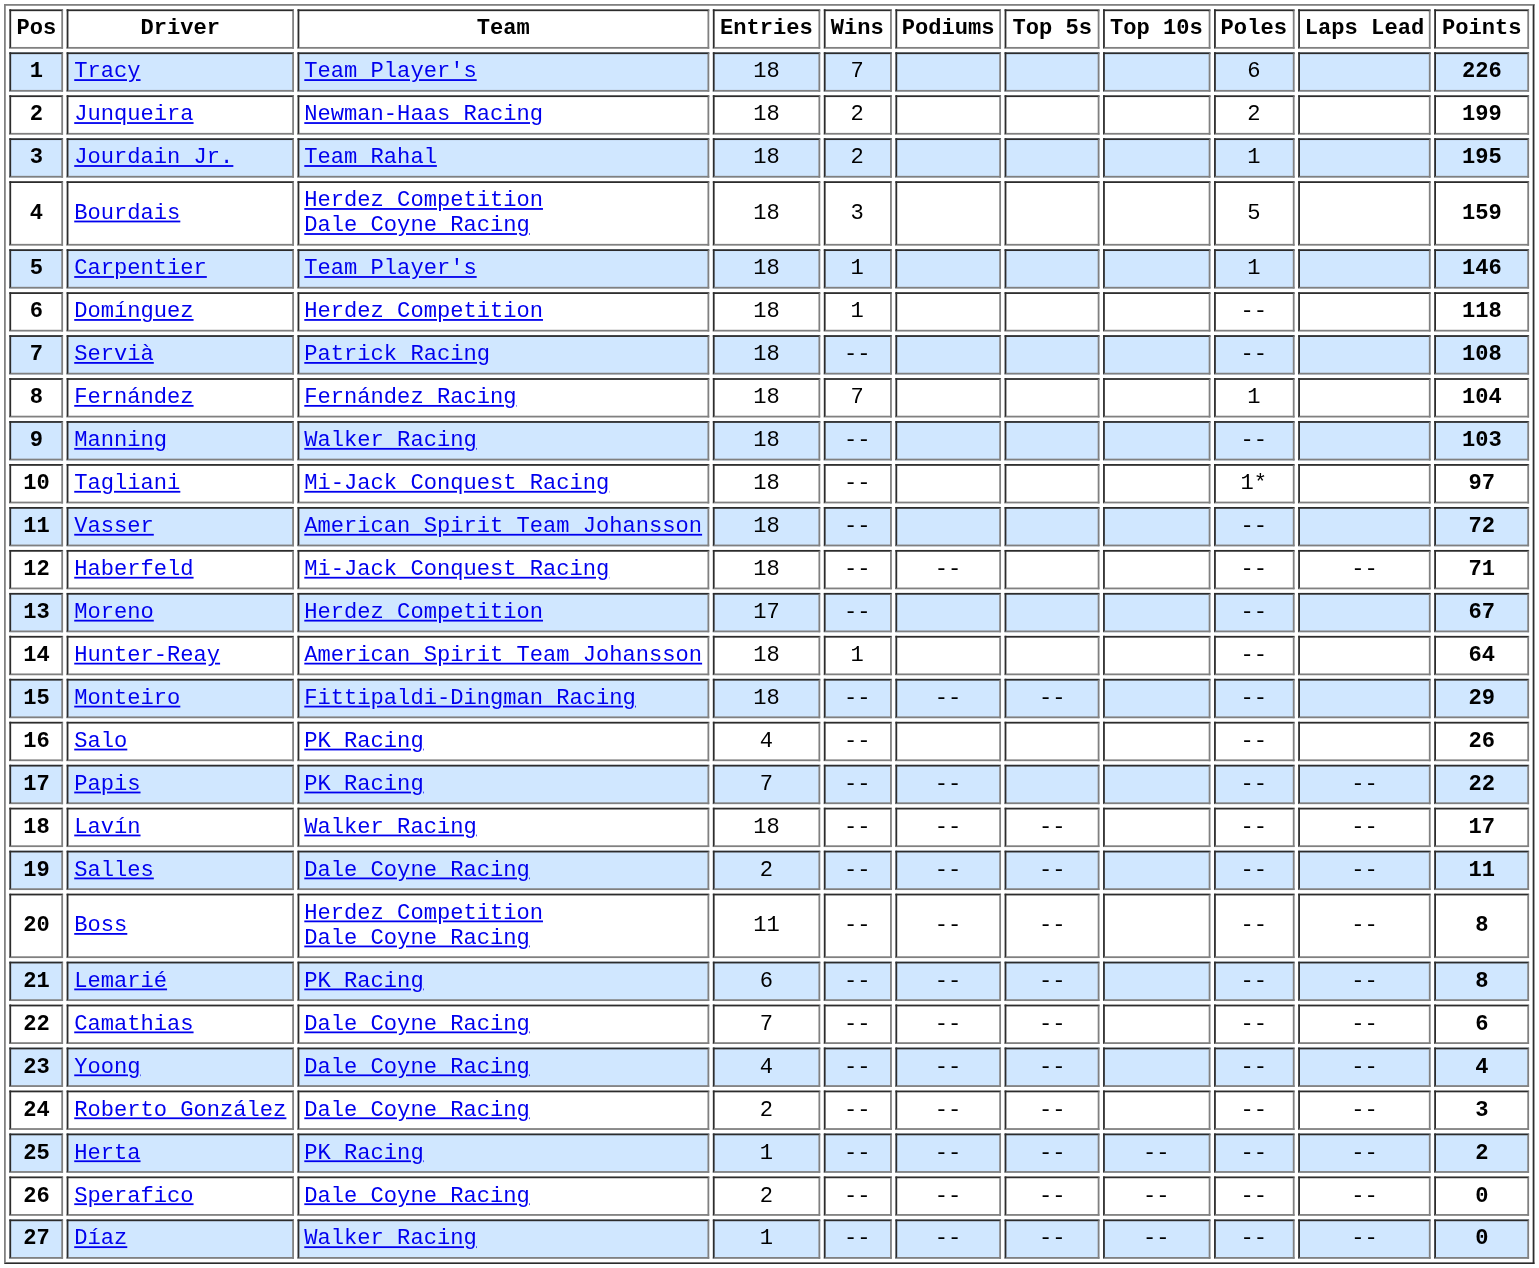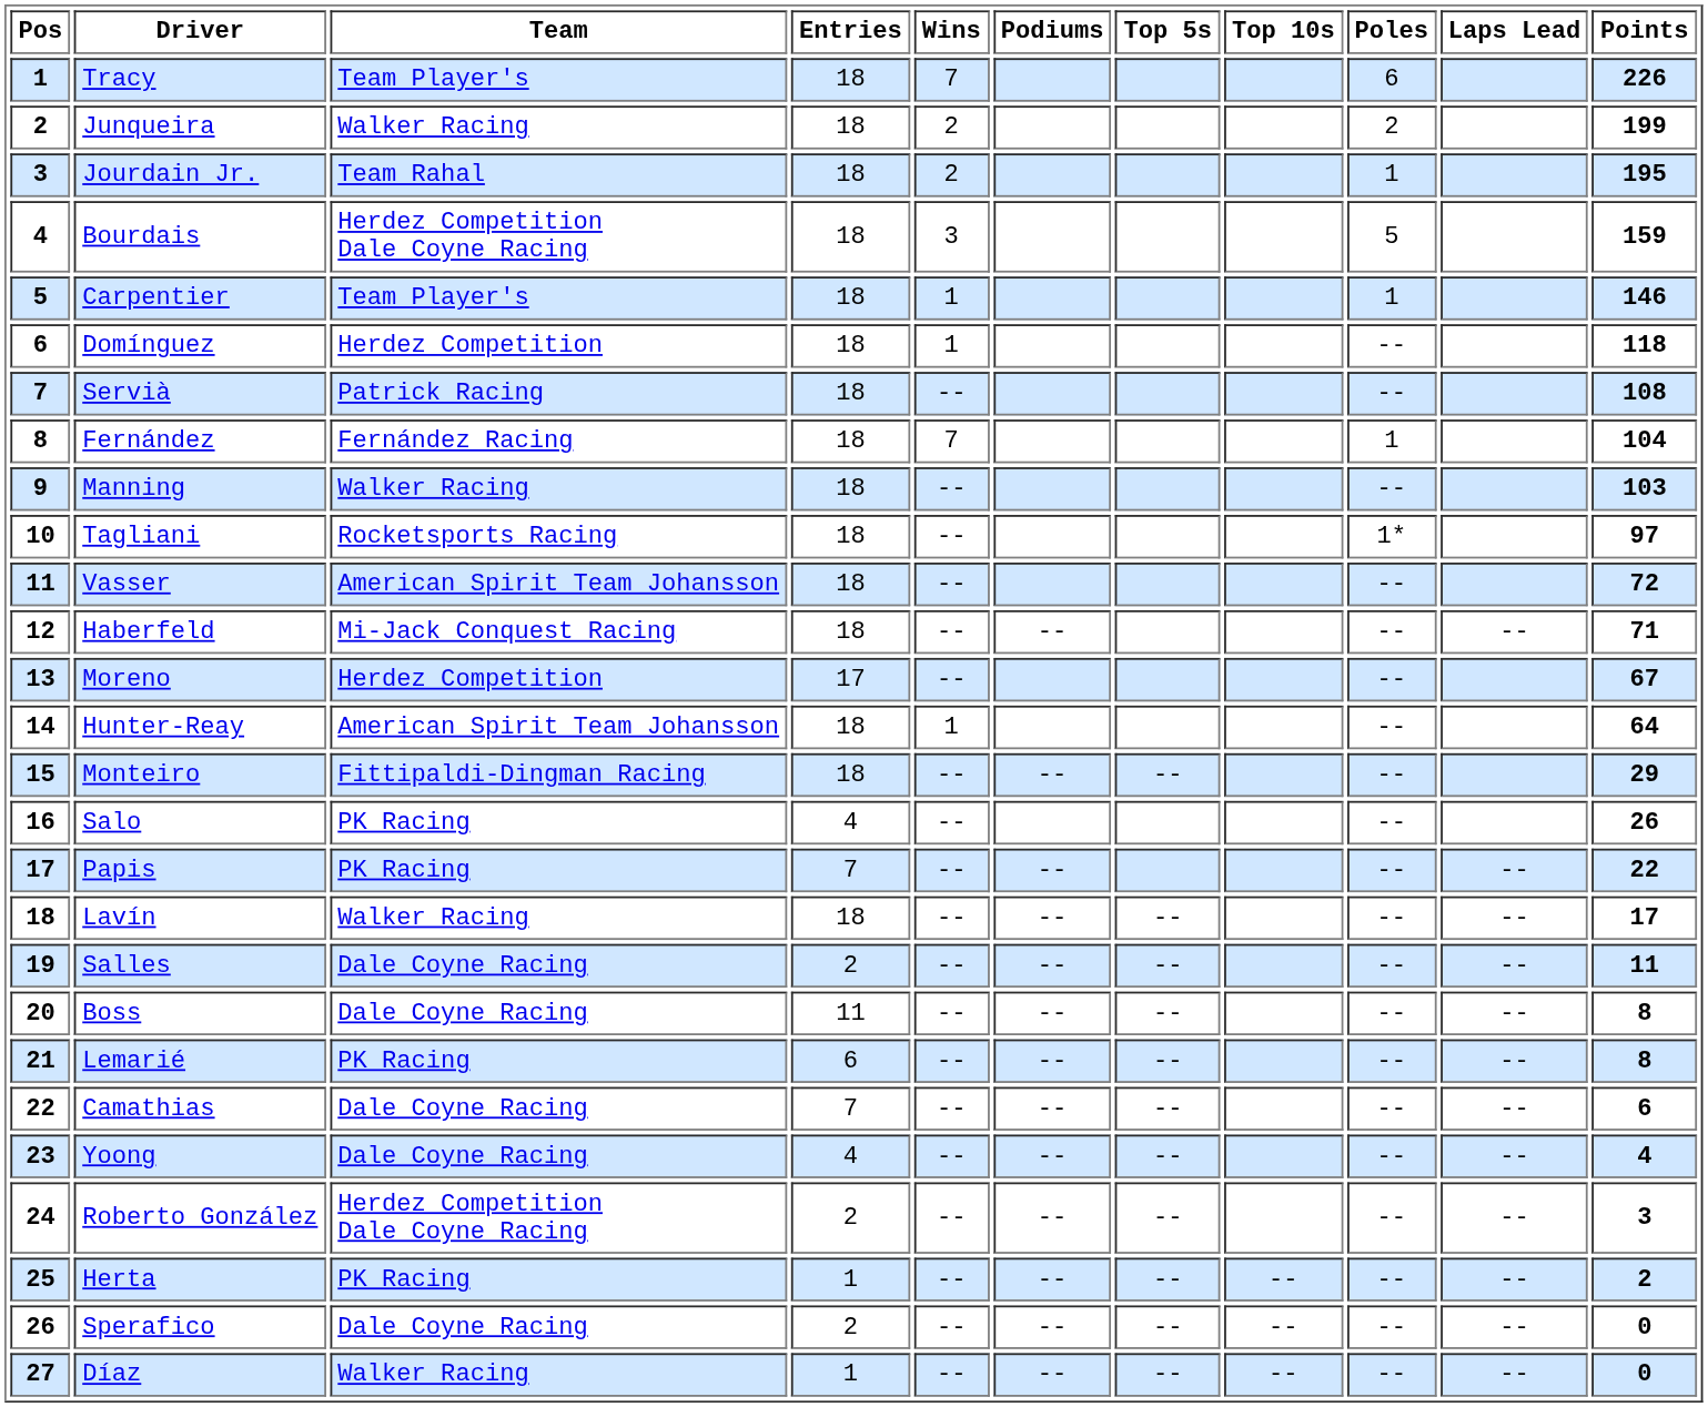Junqueira | Team: Newman-Haas Racing -> Walker Racing
Tagliani | Team: Mi-Jack Conquest Racing -> Rocketsports Racing
Boss | Team: Herdez Competition Dale Coyne Racing -> Dale Coyne Racing
Roberto González | Team: Dale Coyne Racing -> Herdez Competition Dale Coyne Racing
